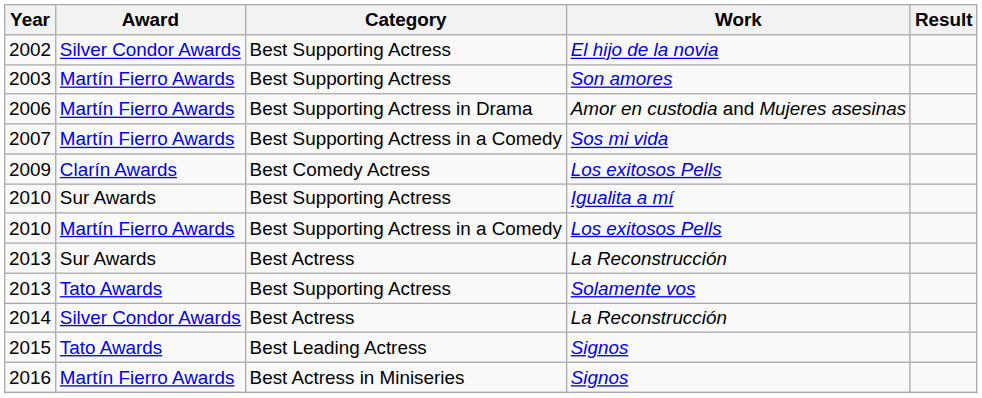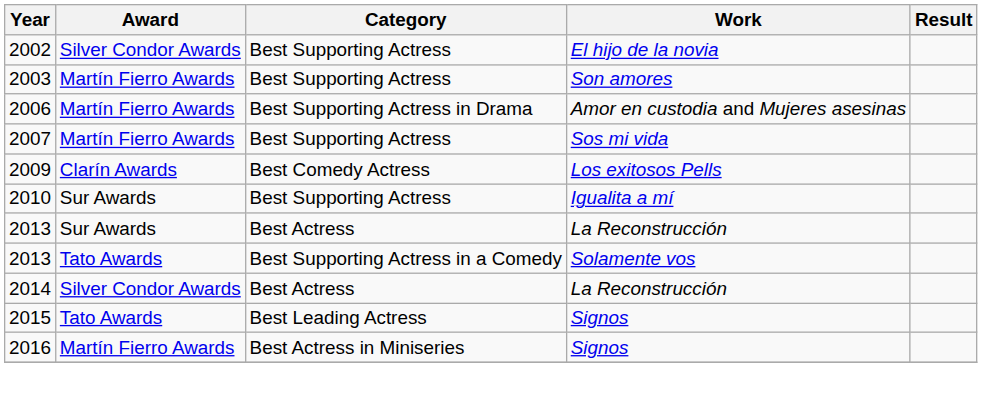2007 | Category: Best Supporting Actress in a Comedy -> Best Supporting Actress
- row: 2010 | Martín Fierro Awards | Best Supporting Actress in a Comedy | Los exitosos Pells
2013 / Solamente vos | Category: Best Supporting Actress -> Best Supporting Actress in a Comedy
